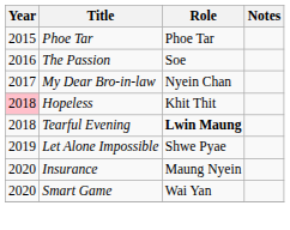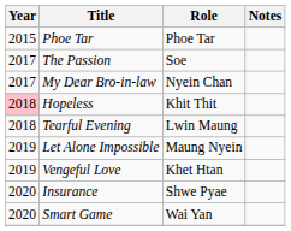The Passion | Year: 2016 -> 2017
Tearful Evening | Role: bold -> normal
Let Alone Impossible | Role: Shwe Pyae -> Maung Nyein
+ row: 2019 | Vengeful Love | Khet Htan
Insurance | Role: Maung Nyein -> Shwe Pyae
